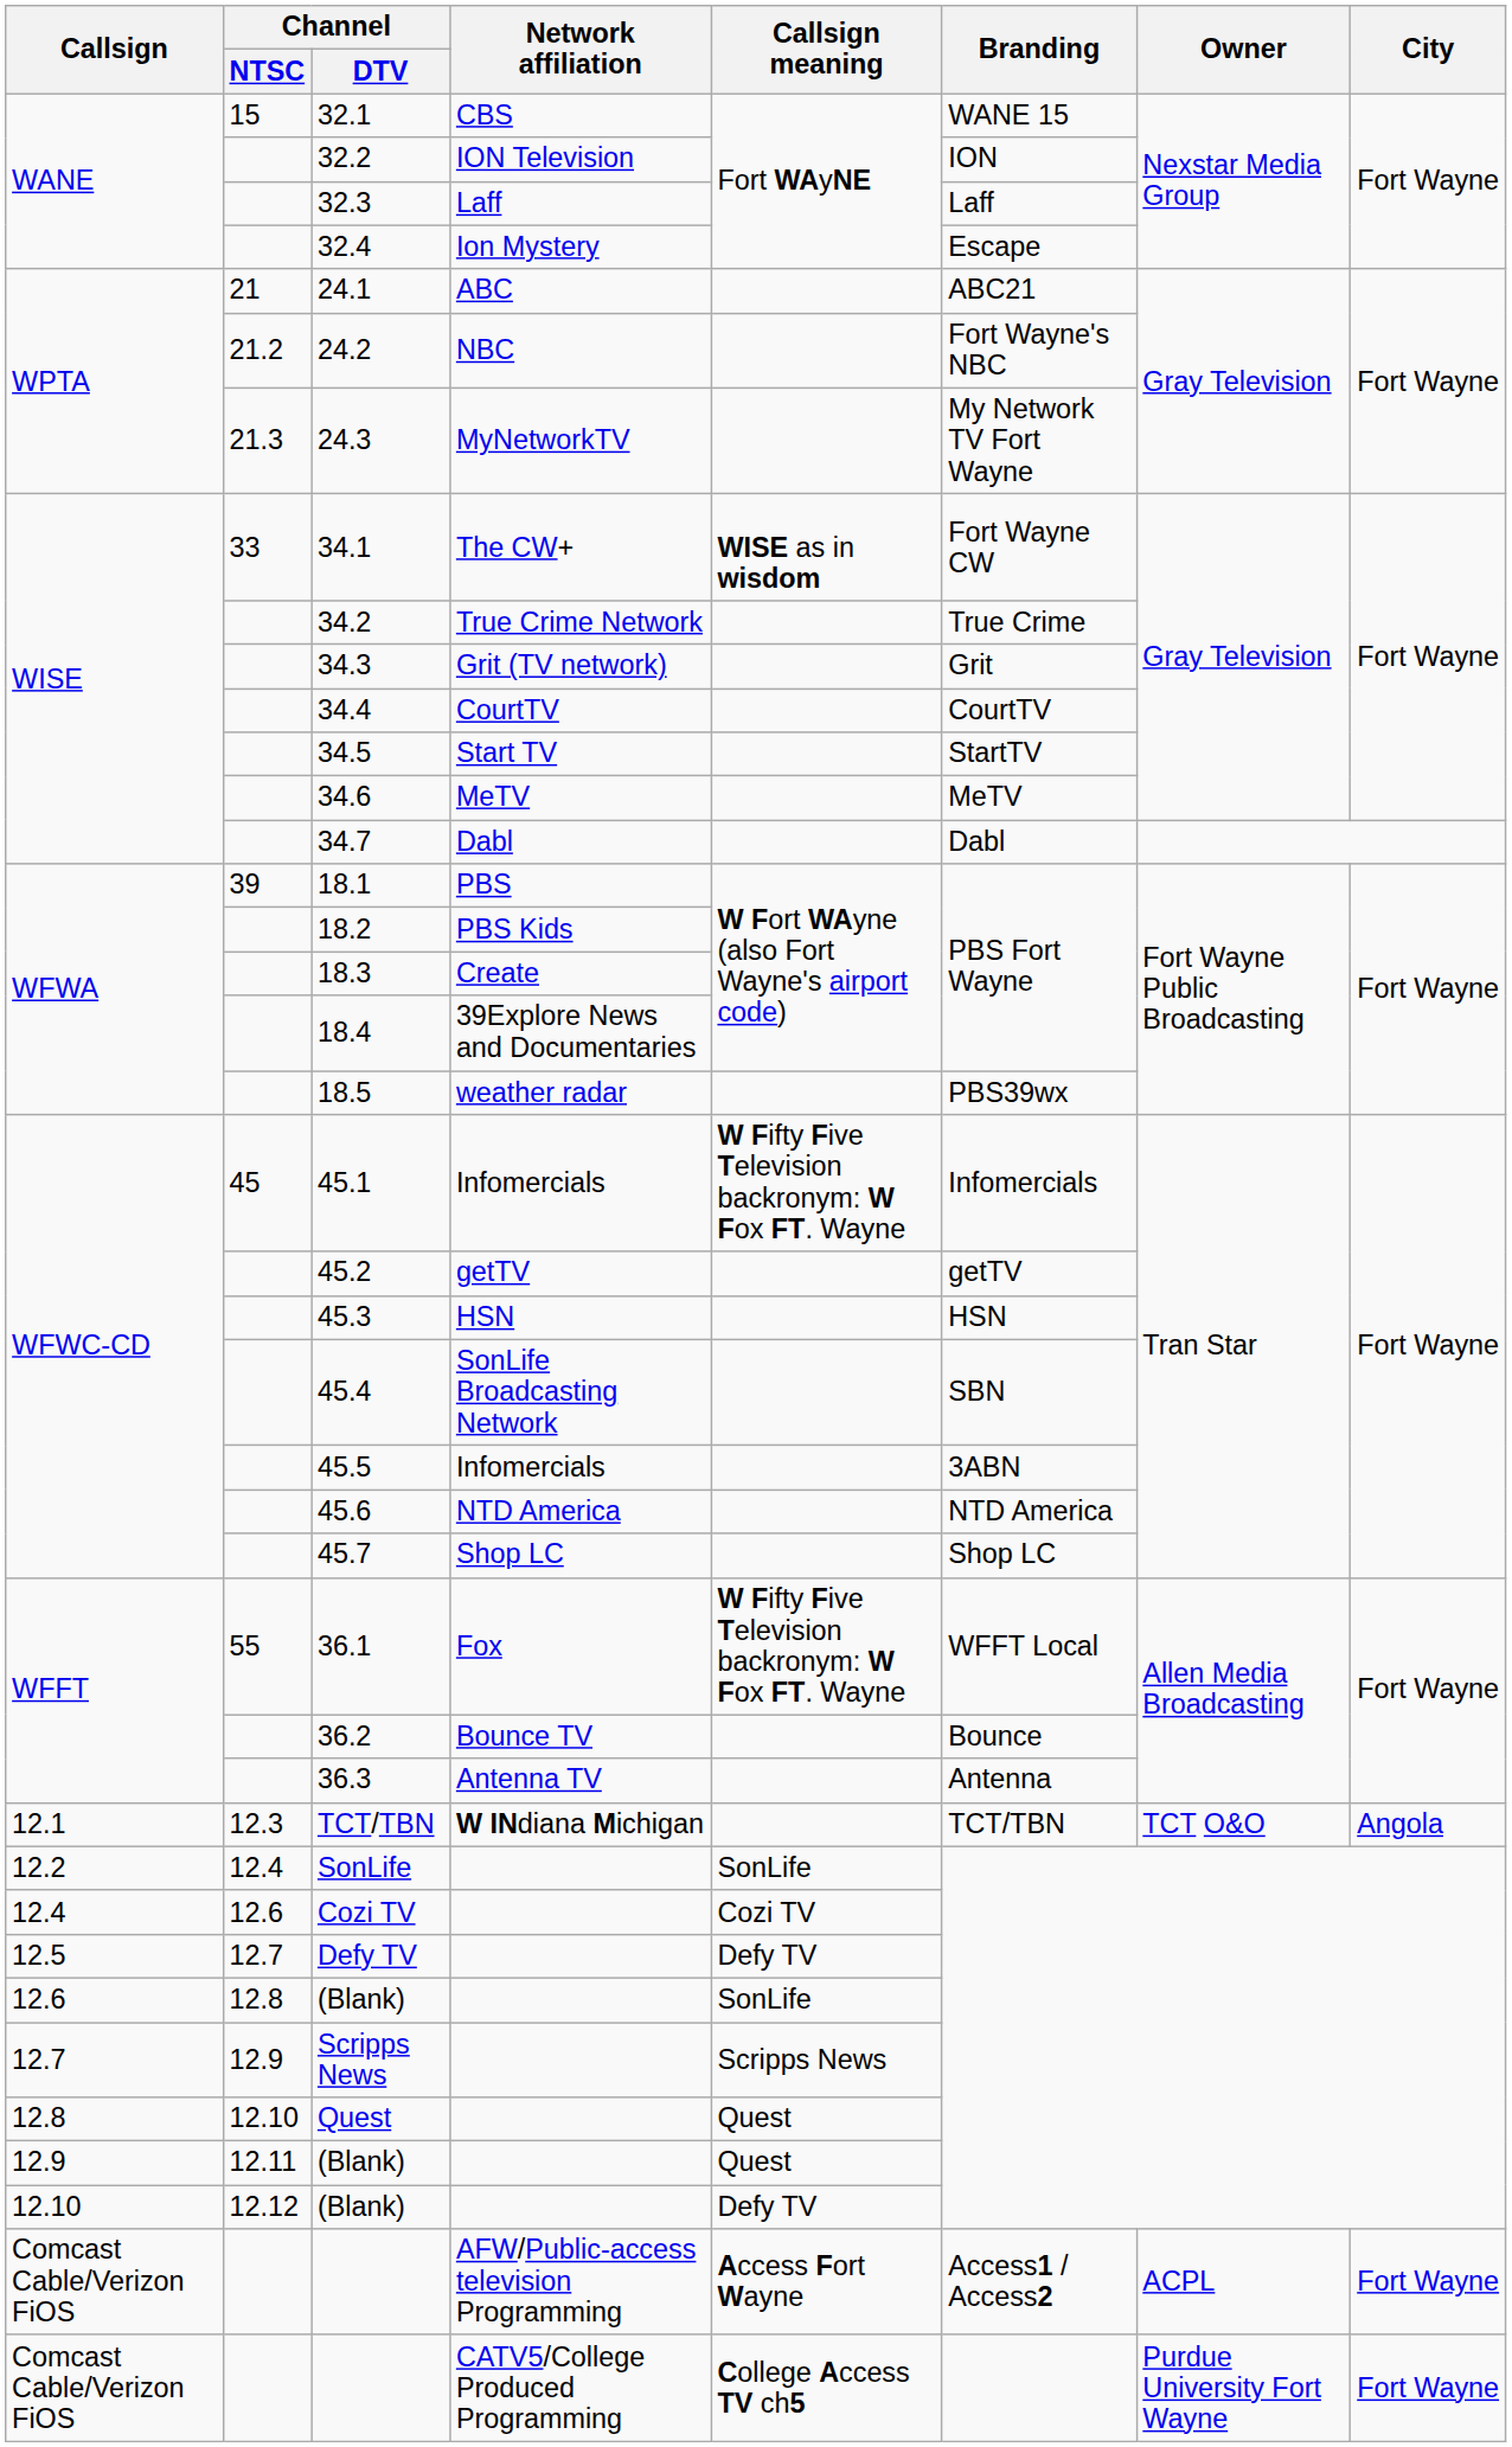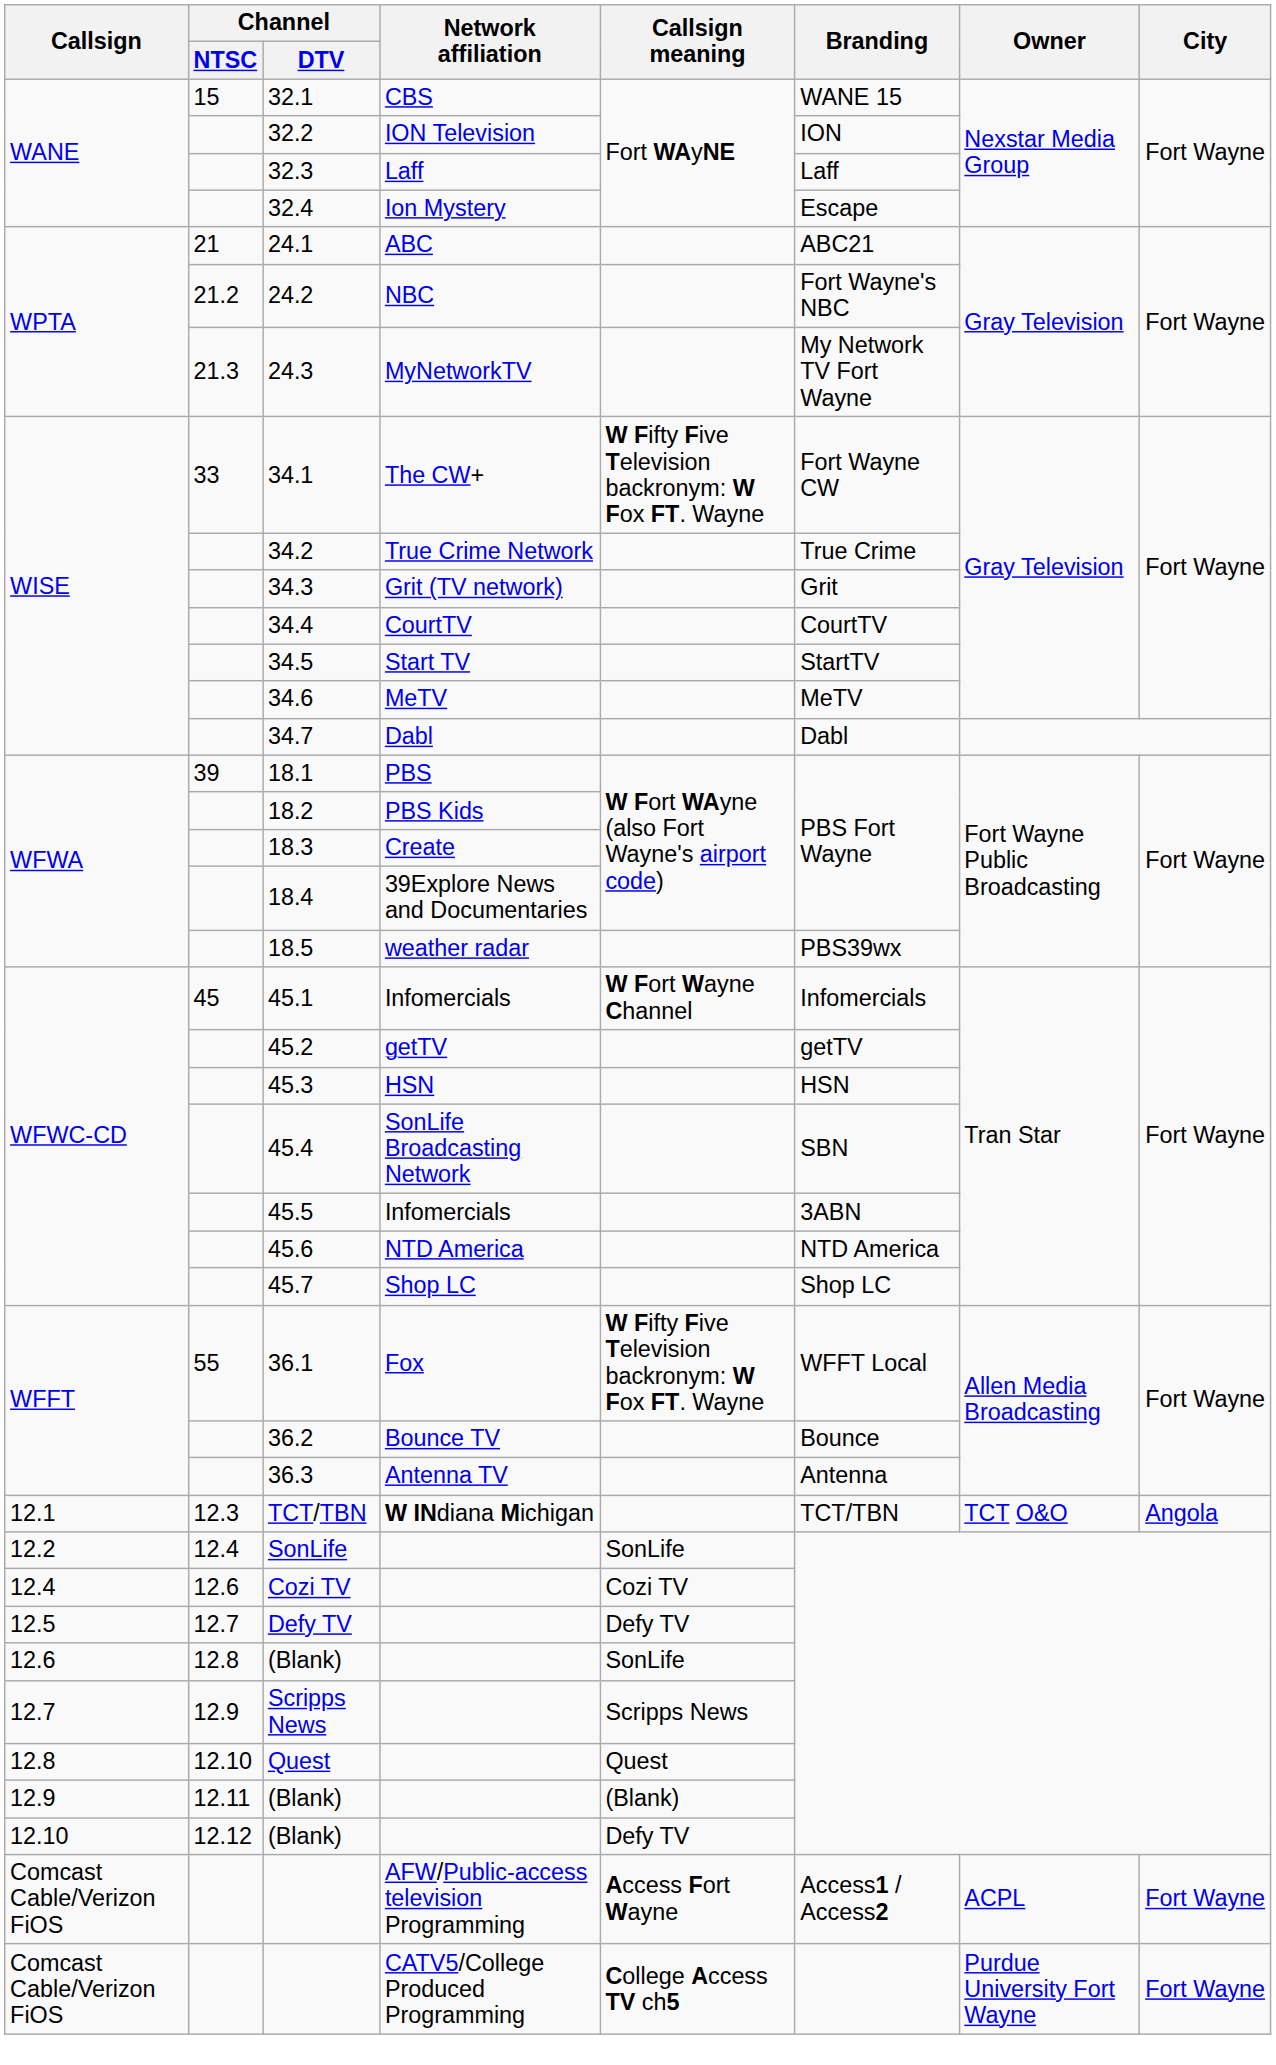34.1 | Callsign meaning: WISE as in wisdom -> W Fifty Five Television backronym: W Fox FT. Wayne
45.1 | Callsign meaning: W Fifty Five Television backronym: W Fox FT. Wayne -> W Fort Wayne Channel
12.11 / (Blank) | Callsign meaning: Quest -> (Blank)
